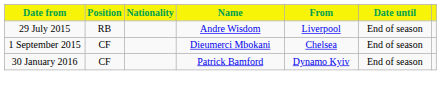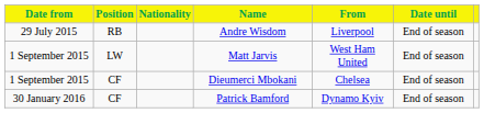+ row: 1 September 2015 | LW | Matt Jarvis | West Ham United | End of season
